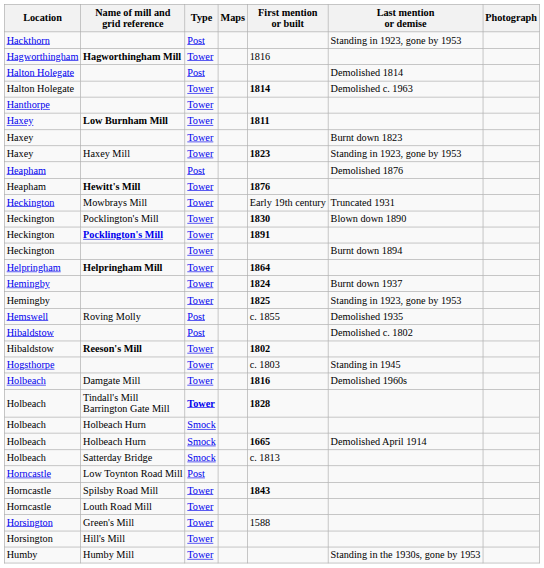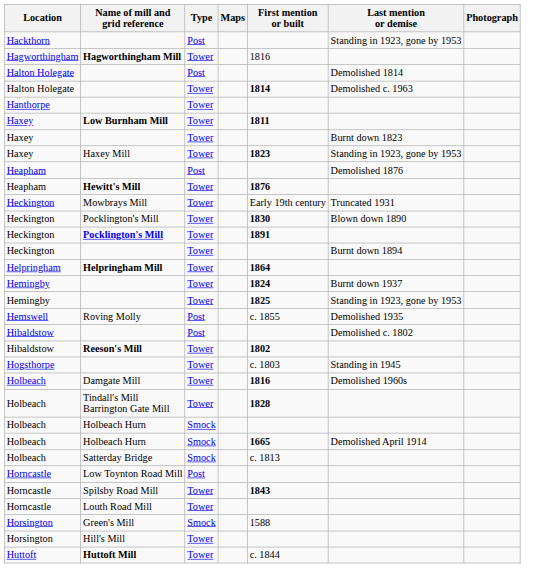Tindall's Mill Barrington Gate Mill | Type: bold -> normal
Green's Mill | Type: Tower -> Smock
- row: Humby | Humby Mill | Tower | Standing in the 1930s, gone by 1953
+ row: Huttoft | Huttoft Mill | Tower | c. 1844
